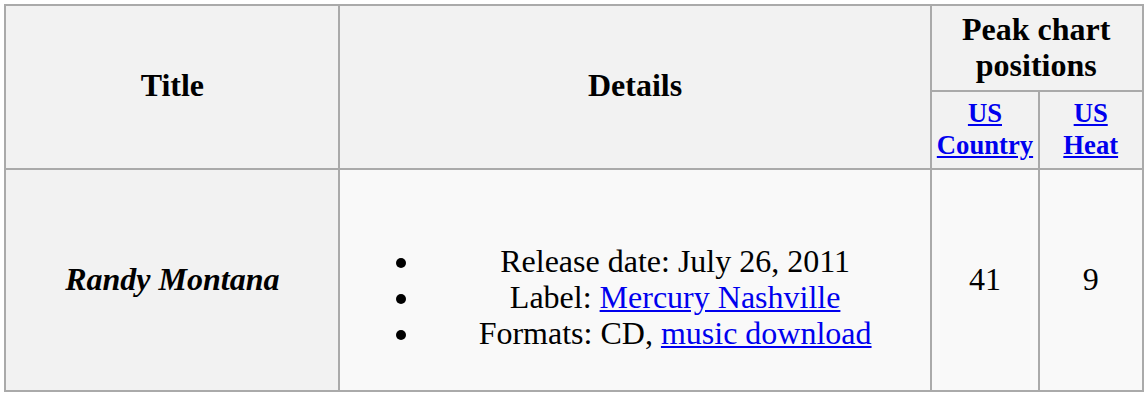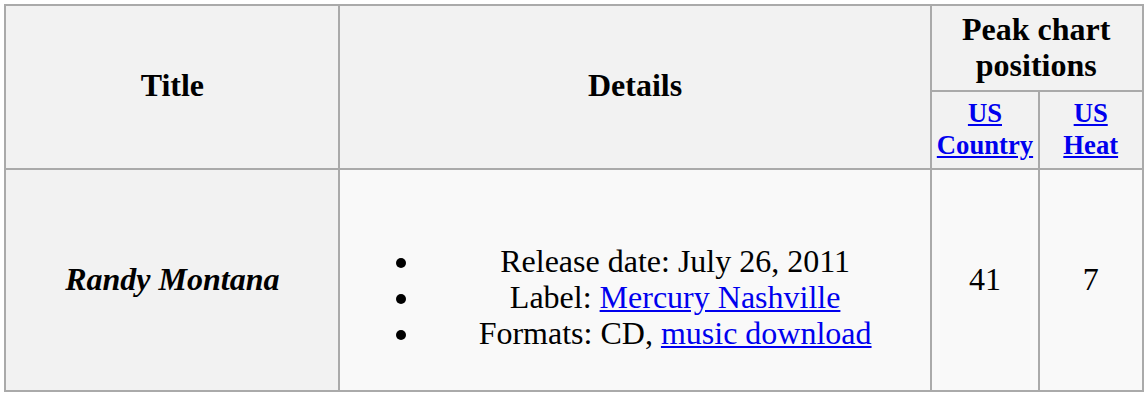Randy Montana | Peak chart positions / US Heat: 9 -> 7
